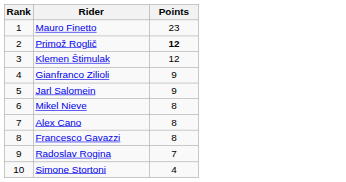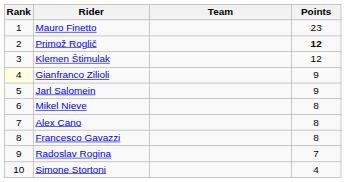+ column: Team
Gianfranco Zilioli | Rank: no background -> lightyellow background
